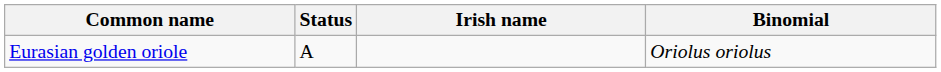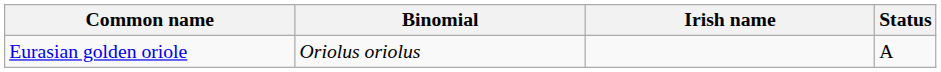columns swapped: Binomial <-> Status
